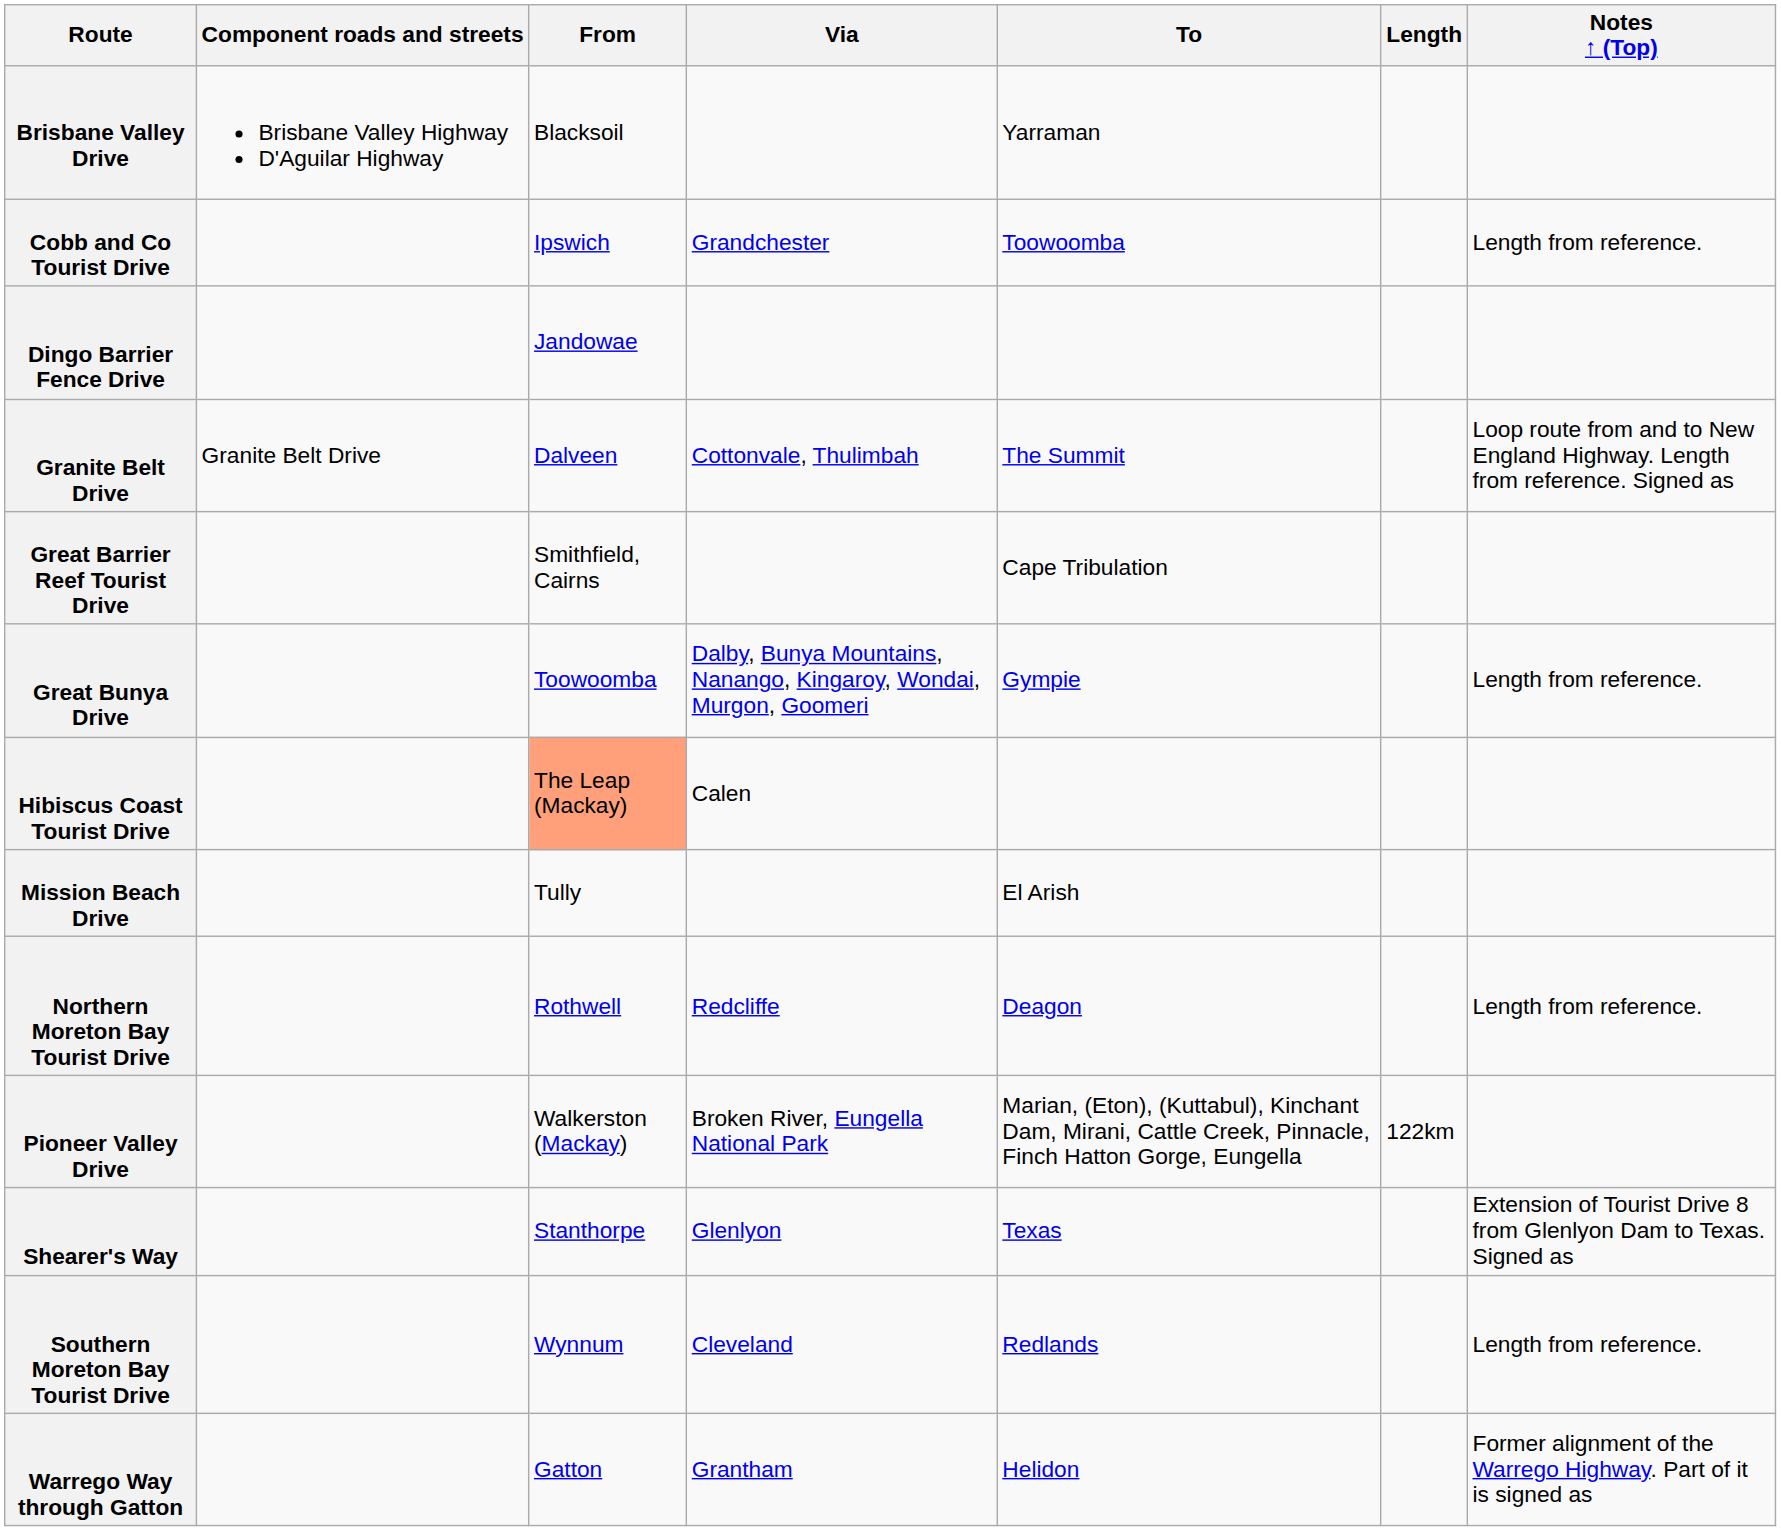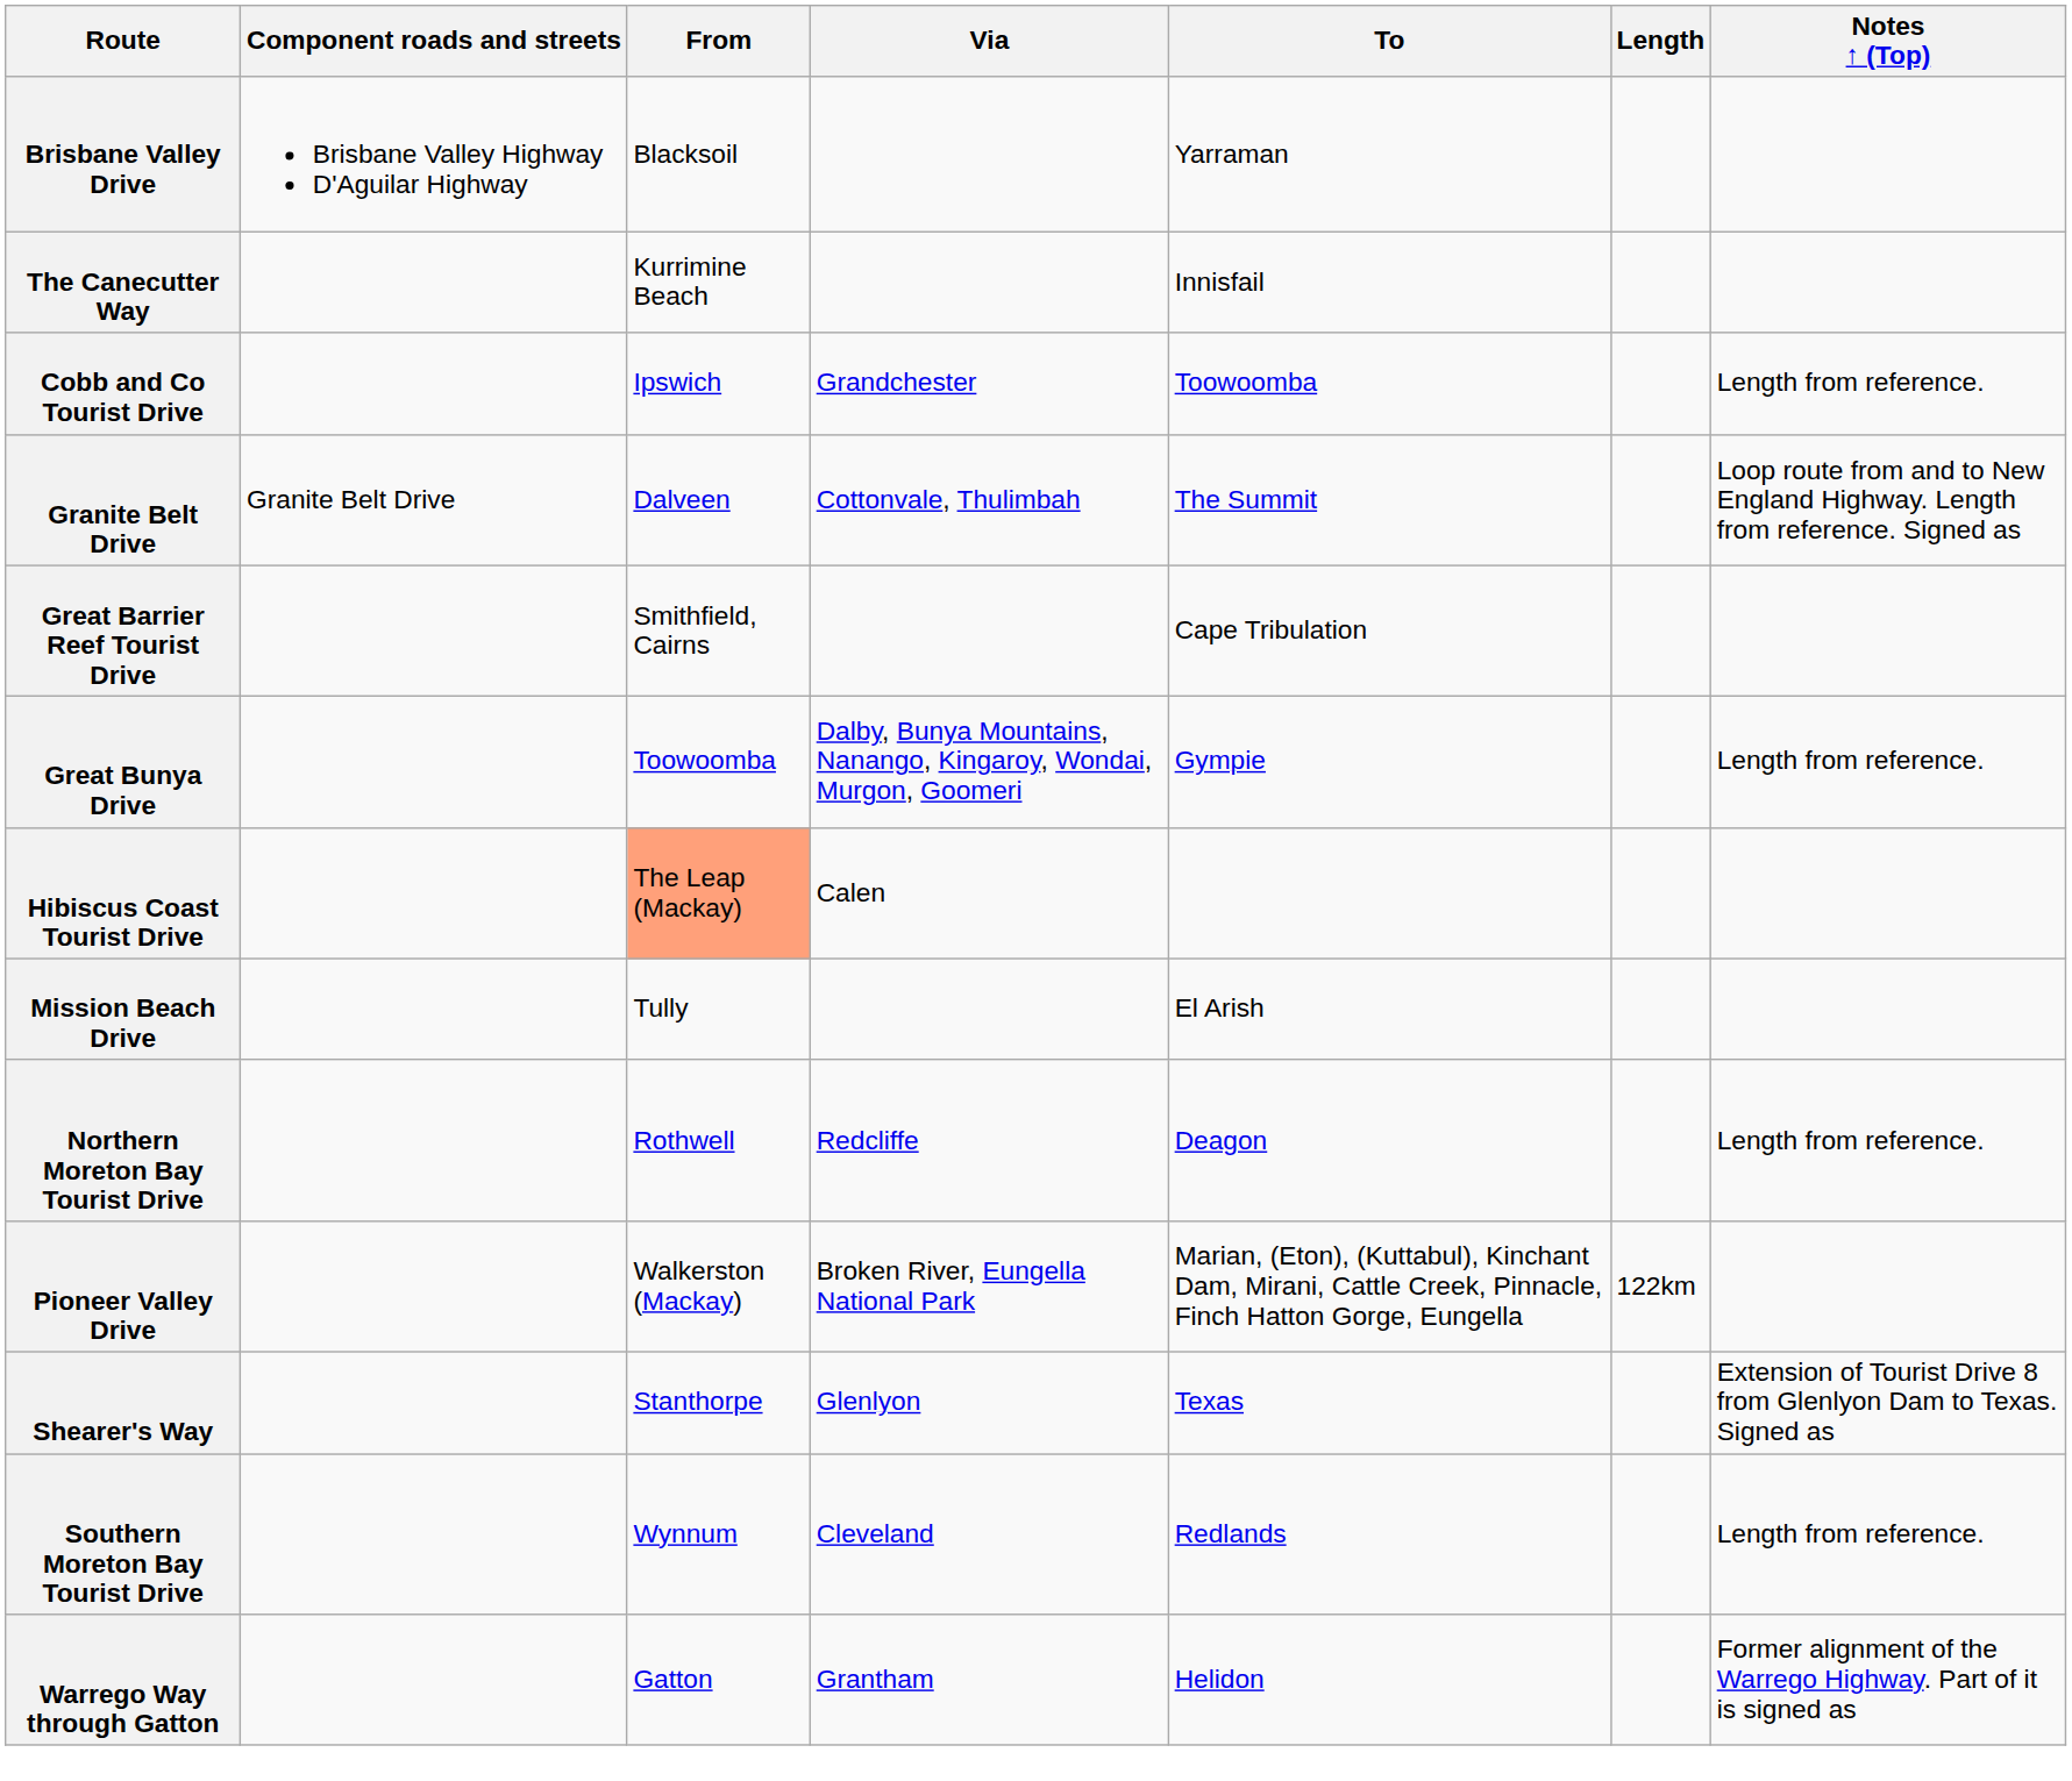+ row: The Canecutter Way | Kurrimine Beach | Innisfail
- row: Dingo Barrier Fence Drive | Jandowae
